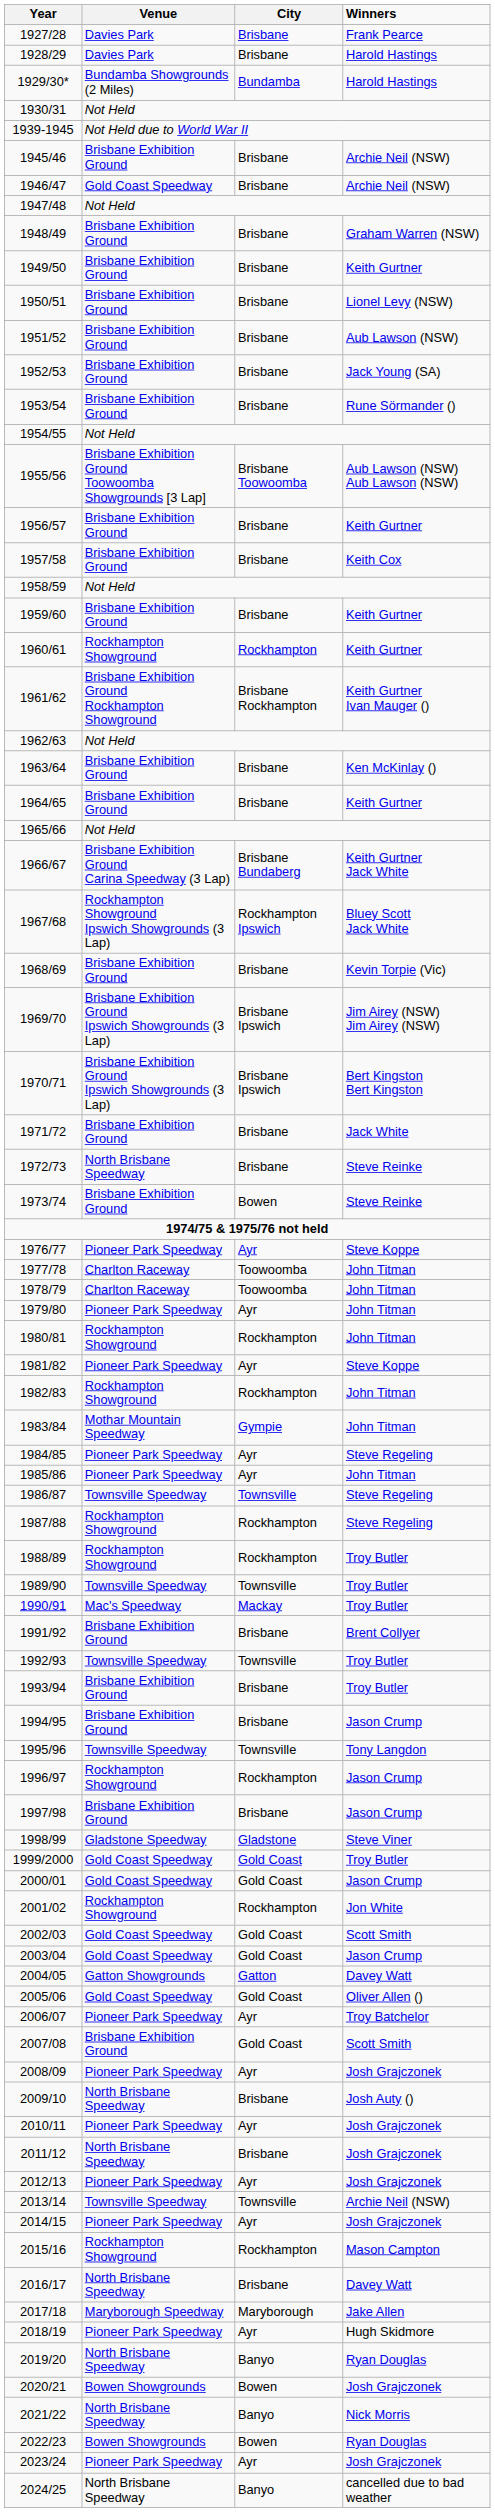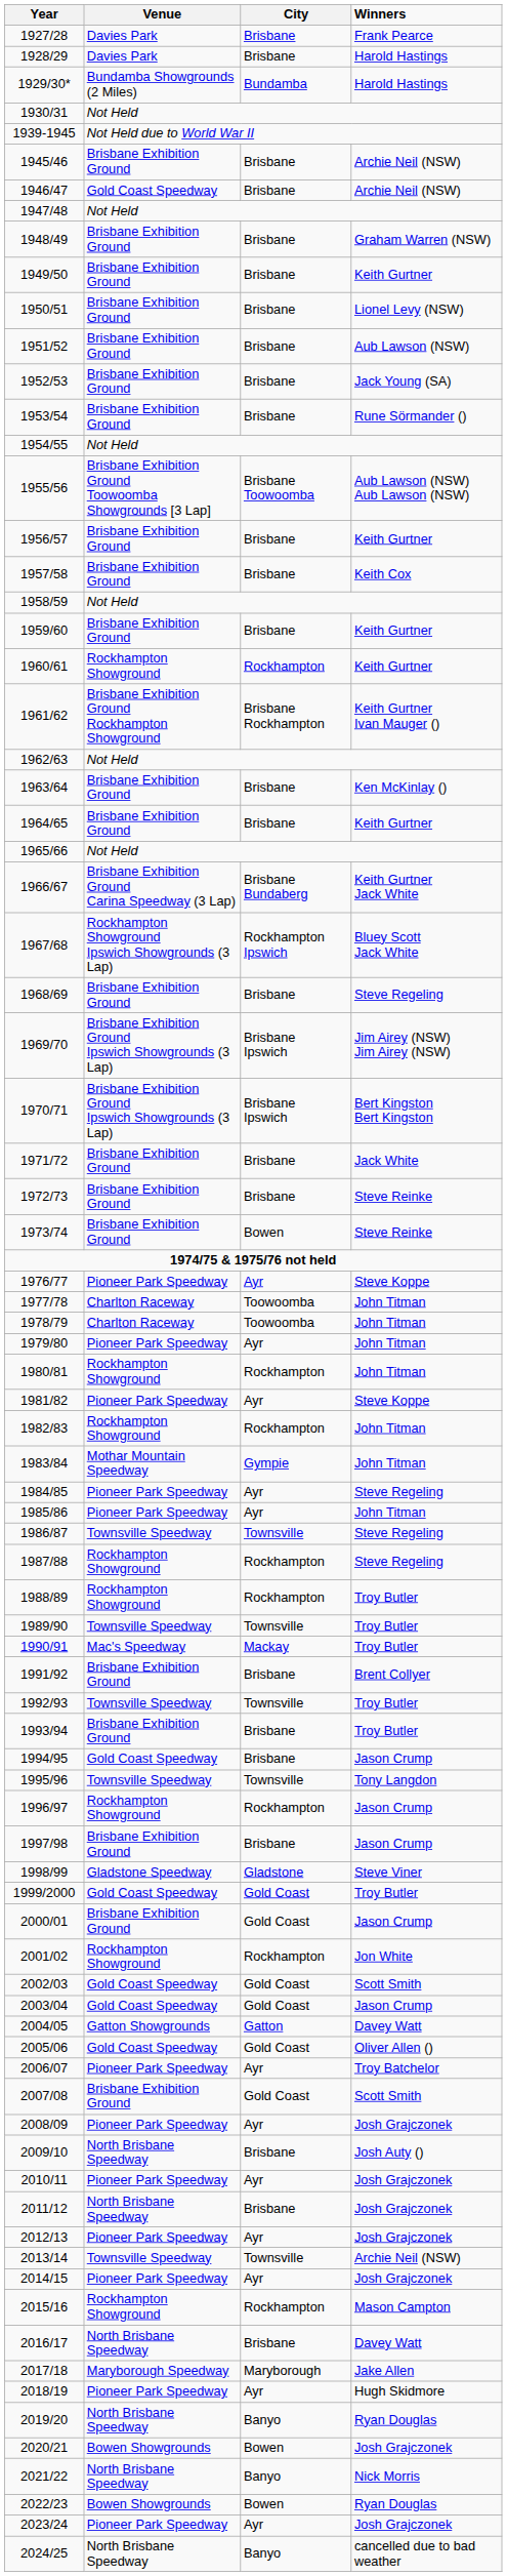1968/69 | Winners: Kevin Torpie (Vic) -> Steve Regeling
1972/73 | Venue: North Brisbane Speedway -> Brisbane Exhibition Ground
1994/95 | Venue: Brisbane Exhibition Ground -> Gold Coast Speedway
2000/01 | Venue: Gold Coast Speedway -> Brisbane Exhibition Ground
